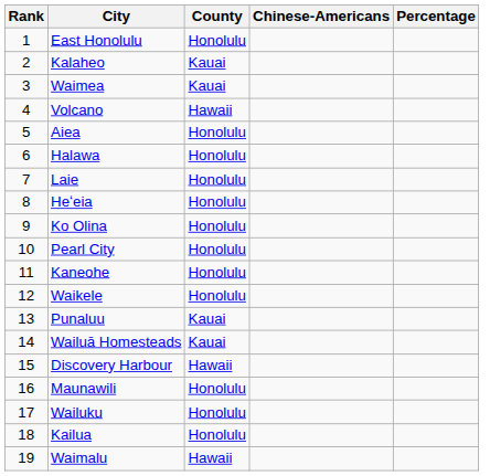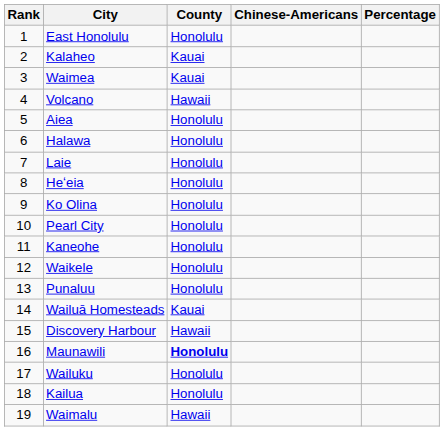Punaluu | County: Kauai -> Honolulu
Maunawili | County: normal -> bold
